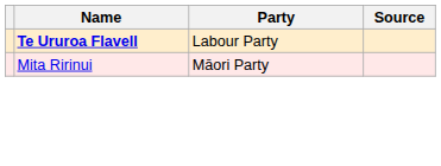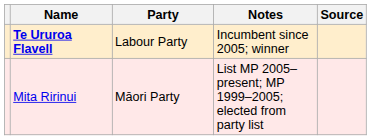+ column: Notes | Incumbent since 2005; winner | List MP 2005–present; MP 1999–2005; elected from party list
